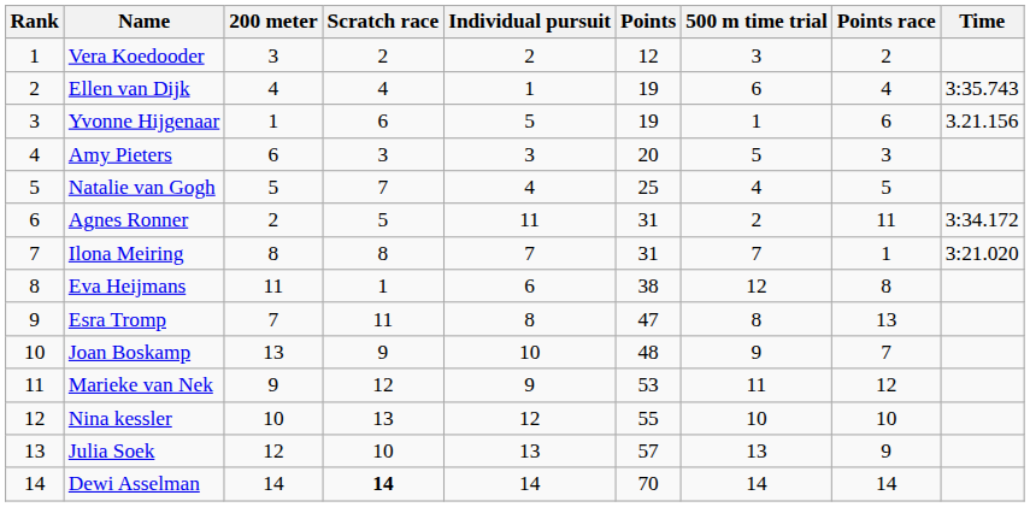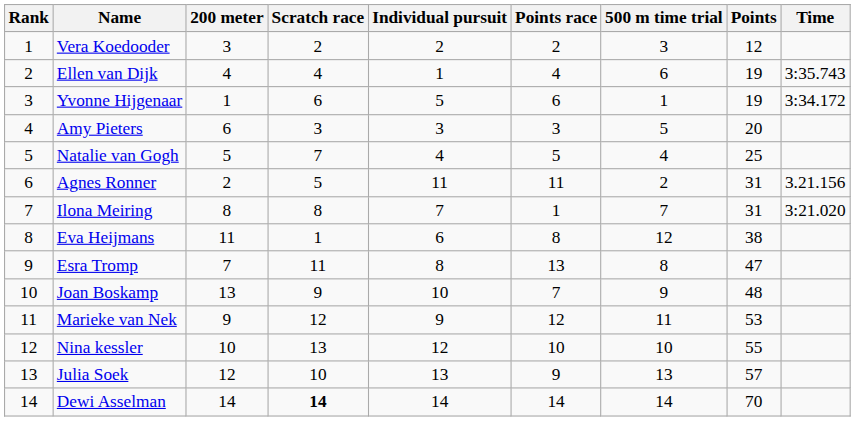columns swapped: Points race <-> Points
Yvonne Hijgenaar | Time: 3.21.156 -> 3:34.172
Agnes Ronner | Time: 3:34.172 -> 3.21.156
